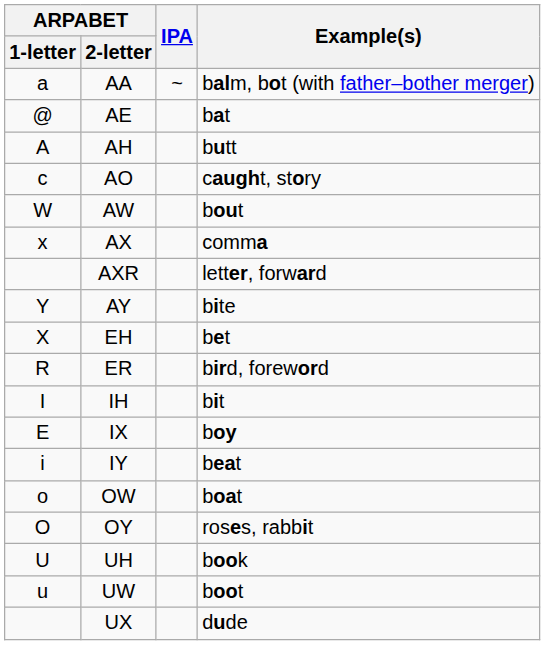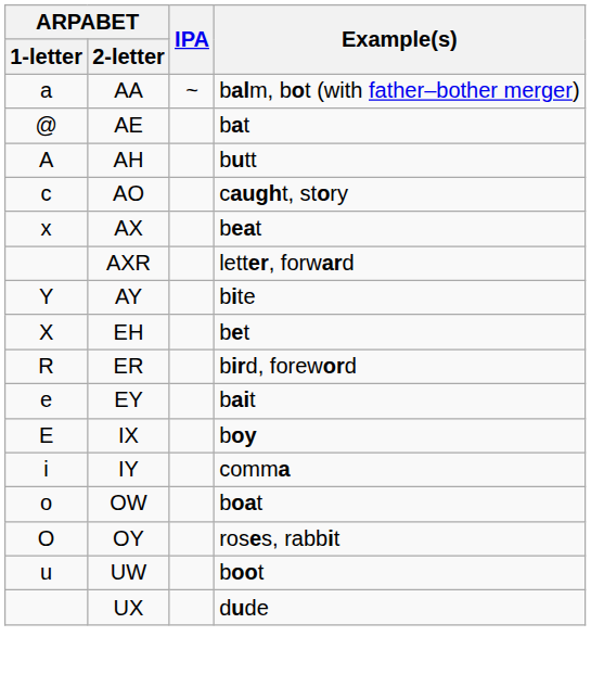- row: W | AW | bout
AX | Example(s): comma -> beat
+ row: e | EY | bait
- row: I | IH | bit
IY | Example(s): beat -> comma
- row: U | UH | book
